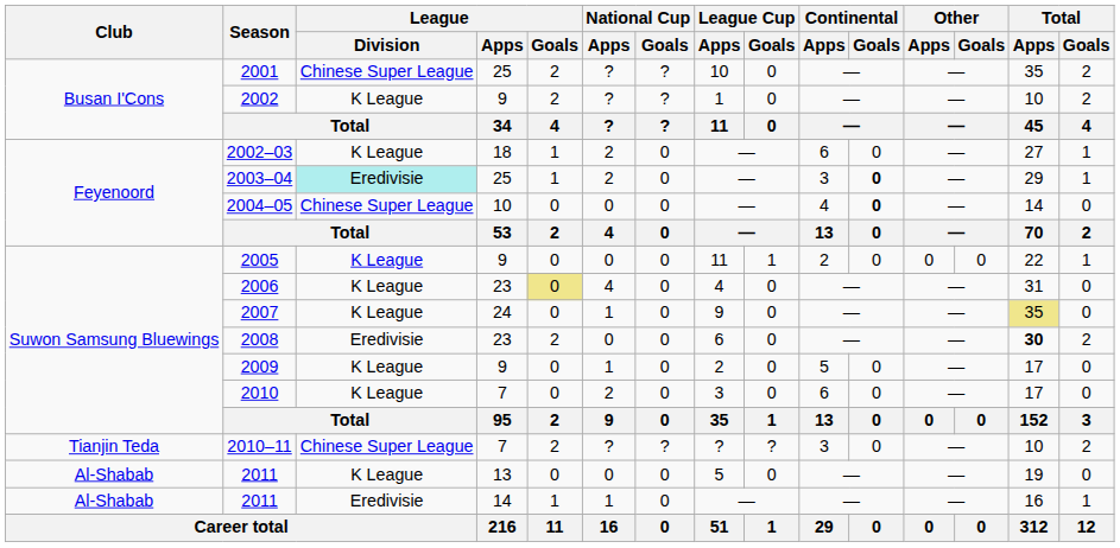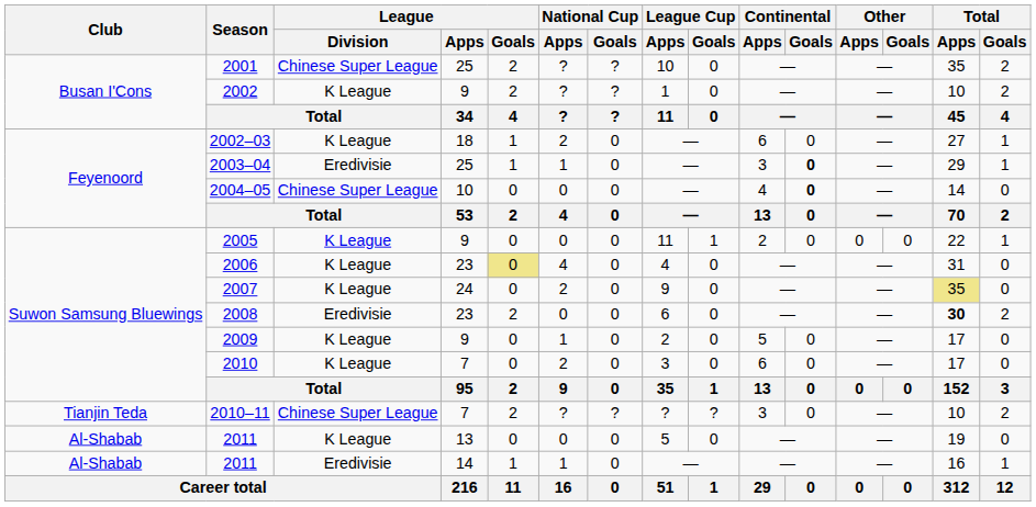2003–04 | League / Division: paleturquoise background -> no background
2003–04 | National Cup / Apps: 2 -> 1
2007 | National Cup / Apps: 1 -> 2
